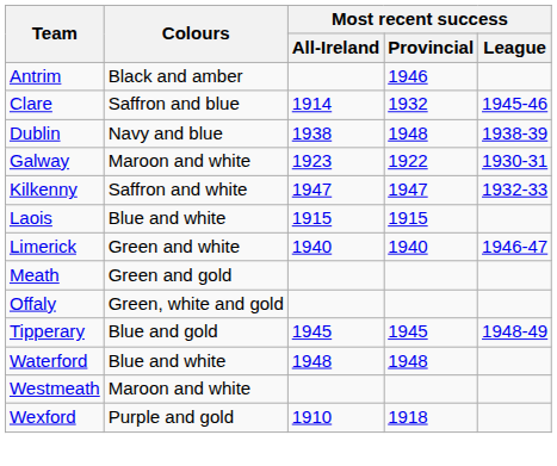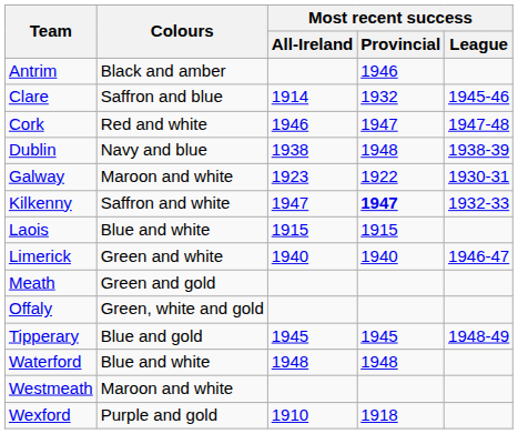+ row: Cork | Red and white | 1946 | 1947 | 1947-48
Kilkenny | Most recent success / Provincial: normal -> bold
